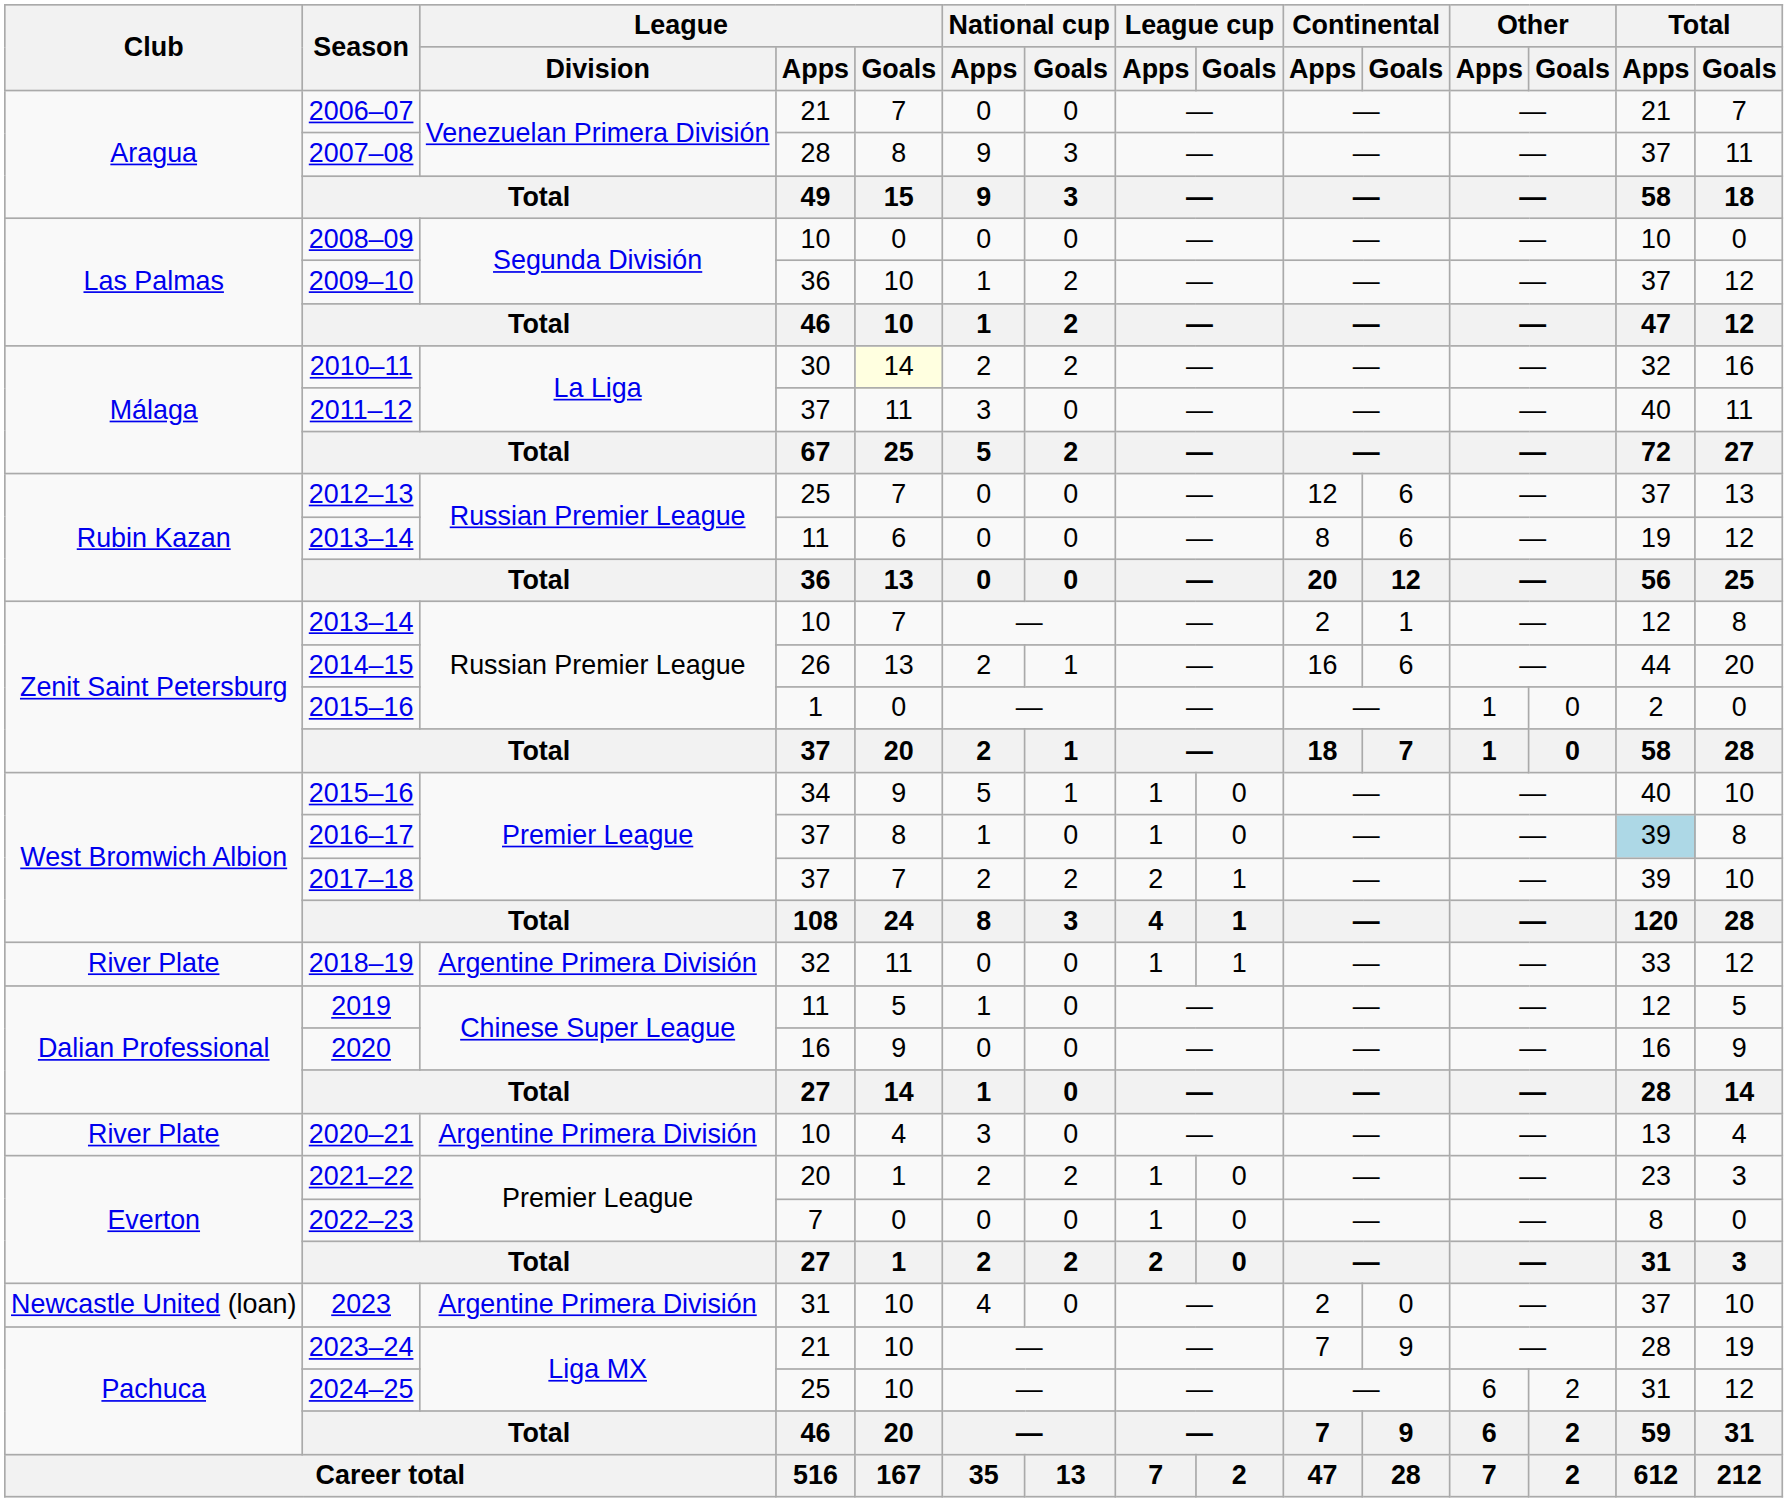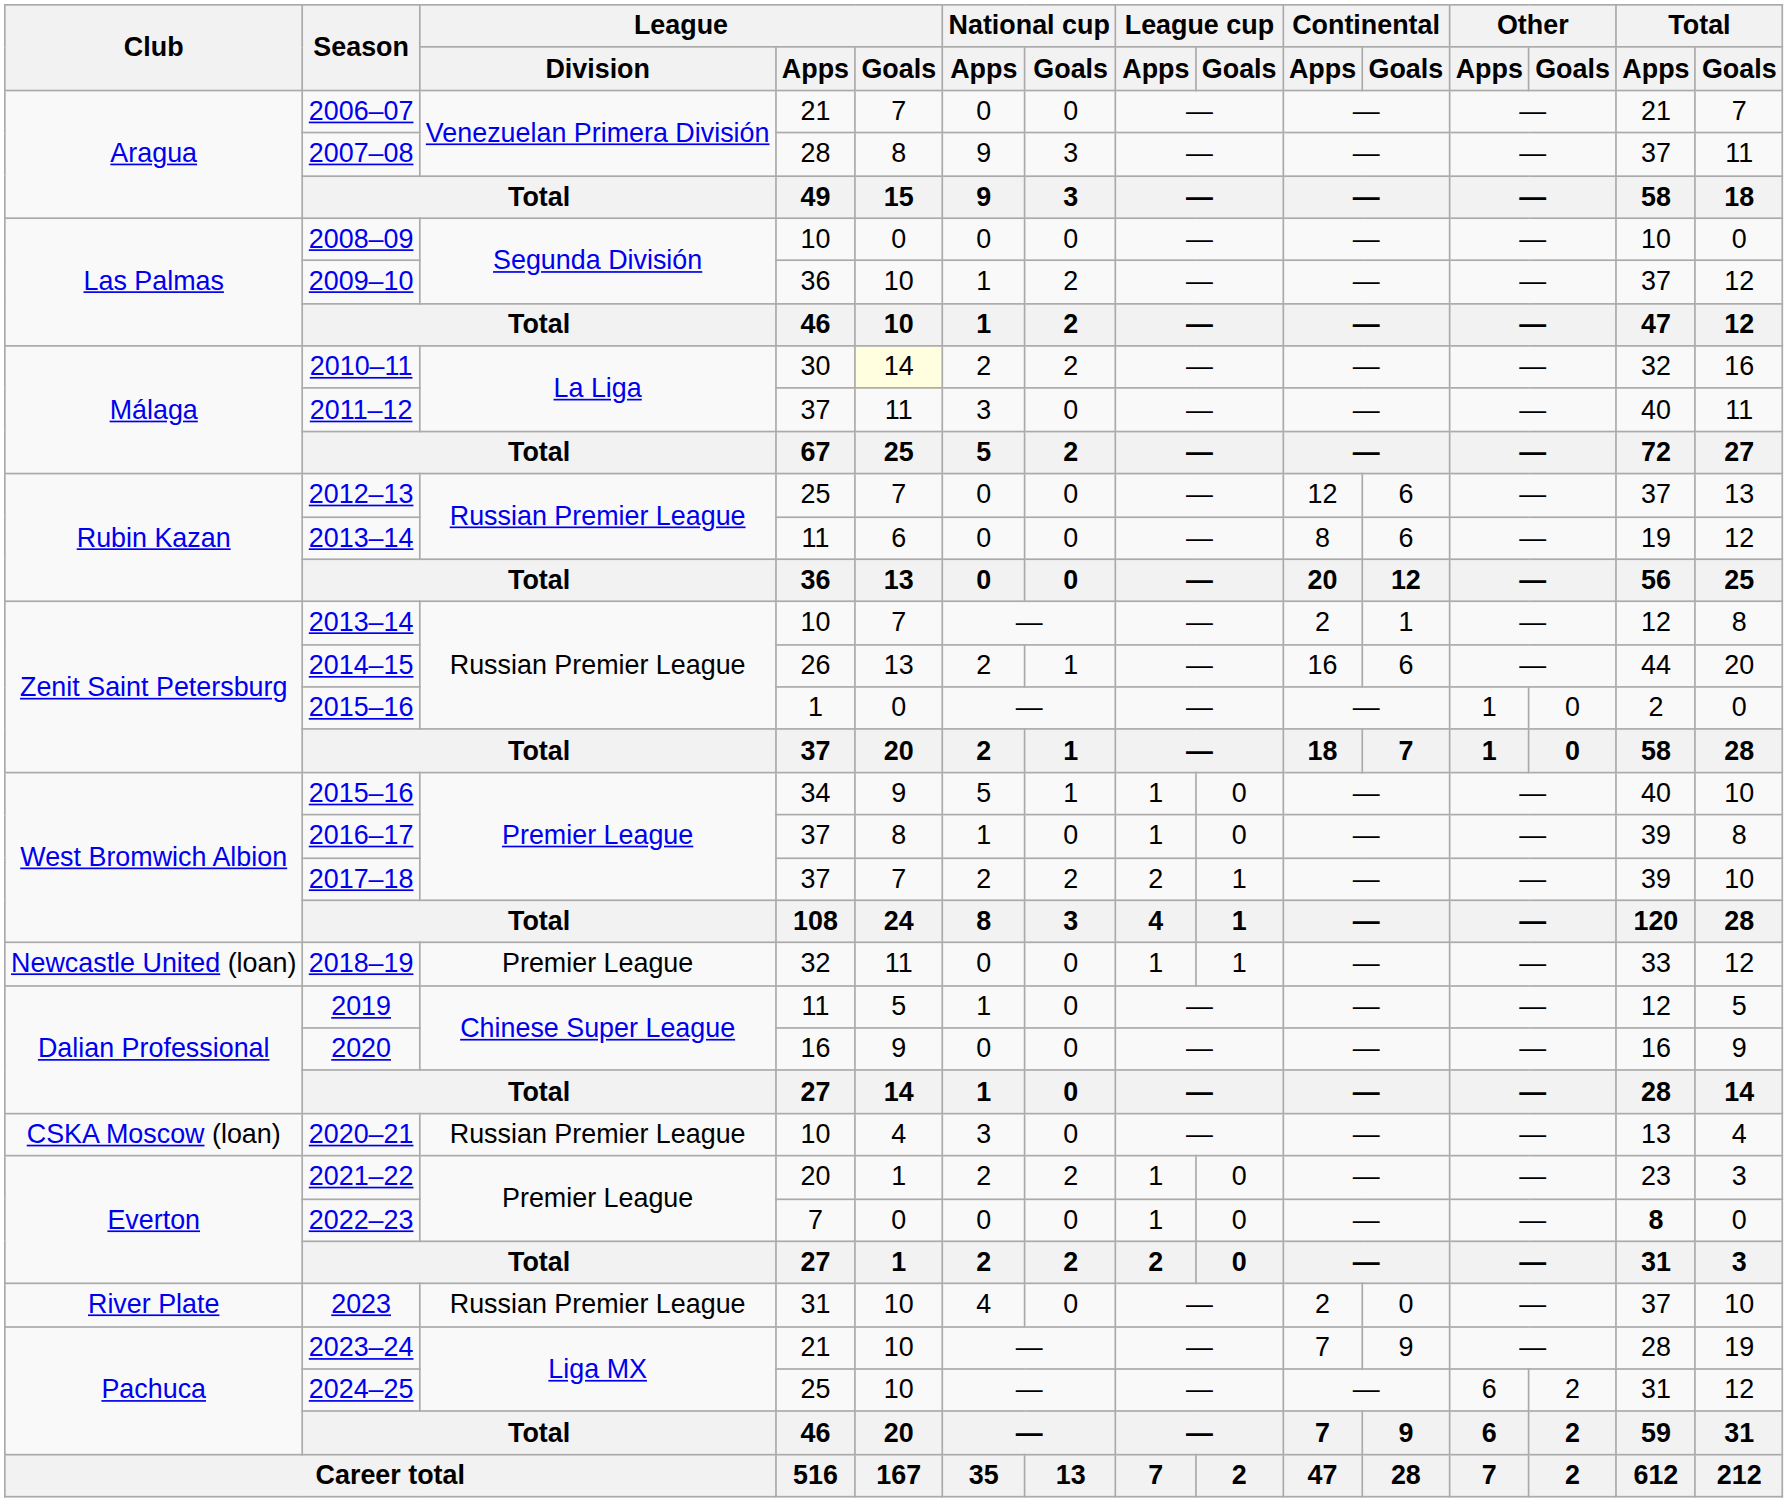2016–17 | Total / Apps: lightblue background -> no background
2018–19 | Club: River Plate -> Newcastle United (loan)
2018–19 | League / Division: Argentine Primera División -> Premier League
2020–21 | Club: River Plate -> CSKA Moscow (loan)
2020–21 | League / Division: Argentine Primera División -> Russian Premier League
2022–23 | Total / Apps: normal -> bold
2023 | Club: Newcastle United (loan) -> River Plate
2023 | League / Division: Argentine Primera División -> Russian Premier League
